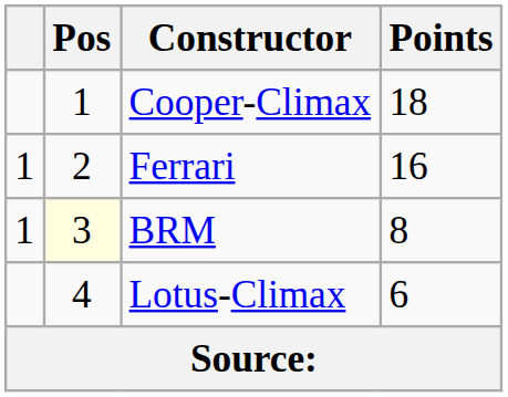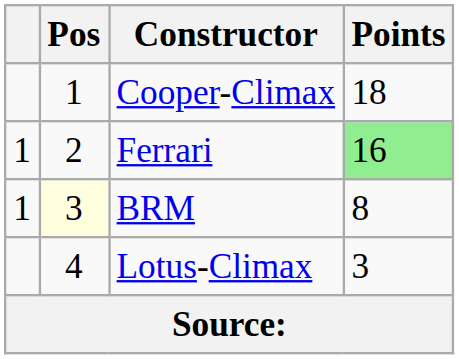Ferrari | Points: no background -> lightgreen background
Lotus-Climax | Points: 6 -> 3
